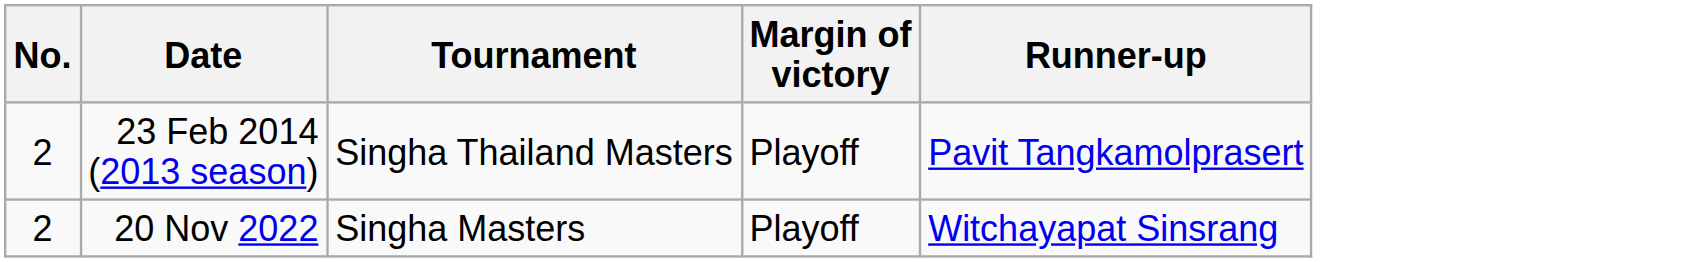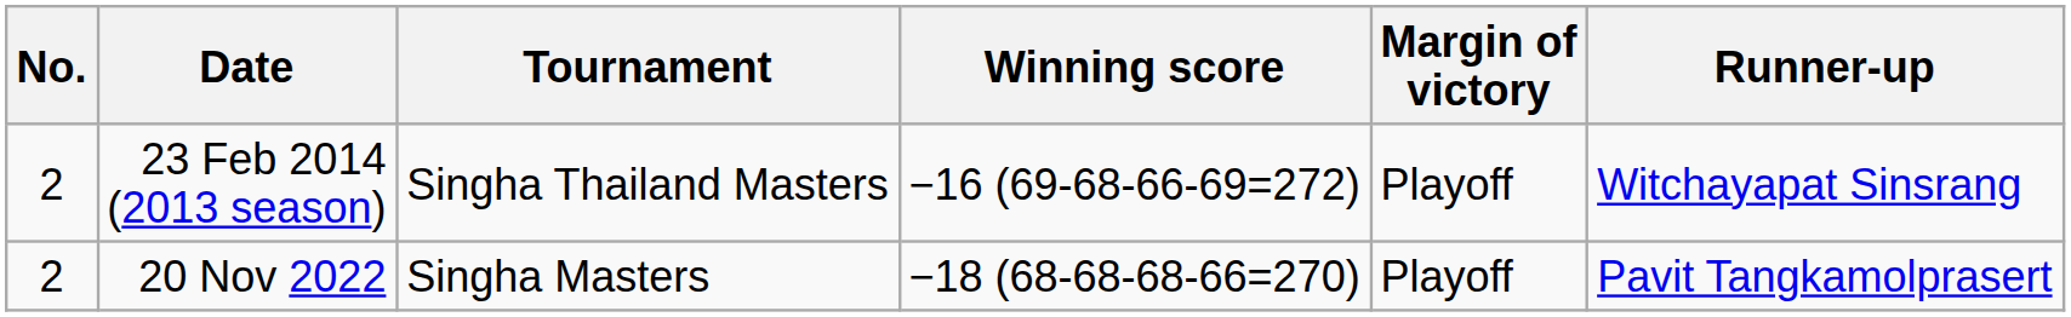+ column: Winning score | −16 (69-68-66-69=272) | −18 (68-68-68-66=270)
23 Feb 2014 (2013 season) | Runner-up: Pavit Tangkamolprasert -> Witchayapat Sinsrang
20 Nov 2022 | Runner-up: Witchayapat Sinsrang -> Pavit Tangkamolprasert
